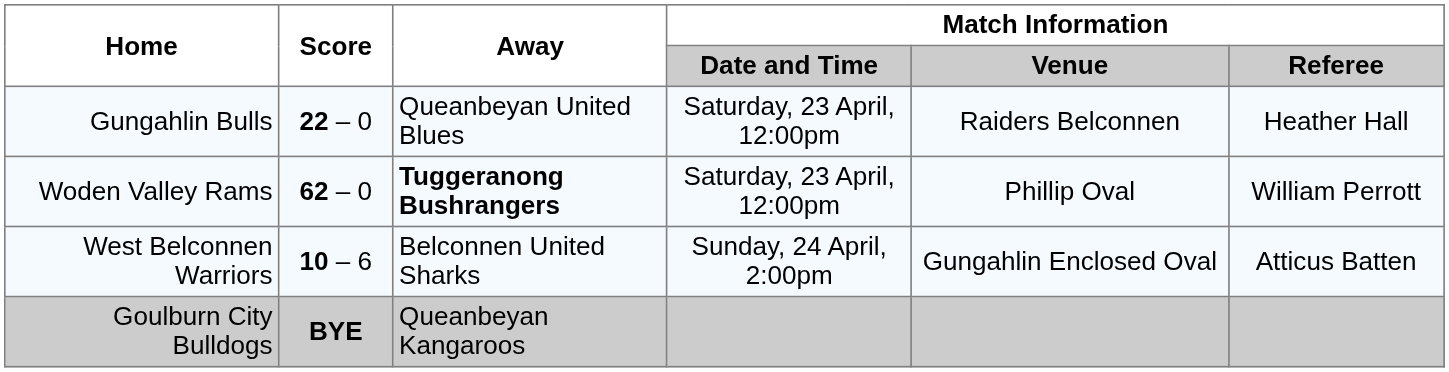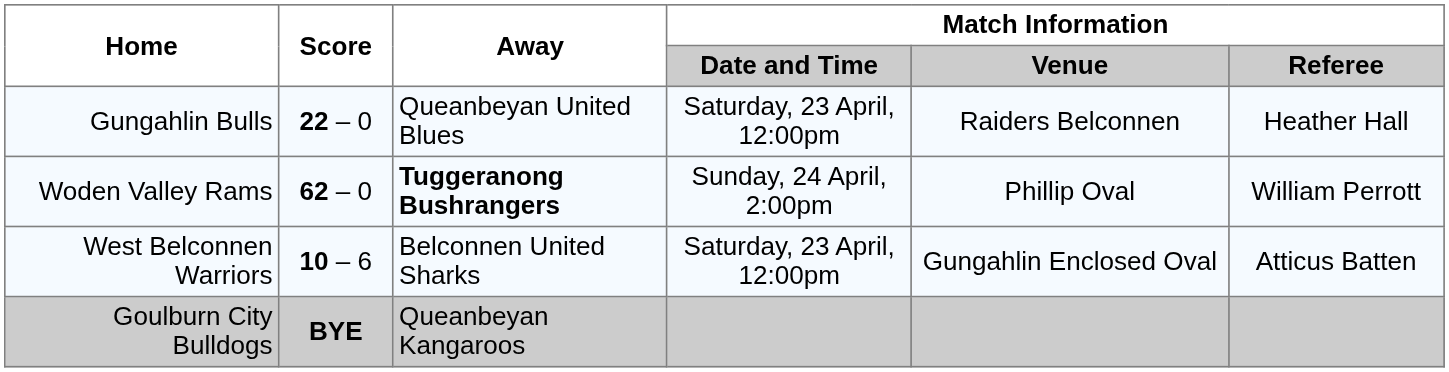Woden Valley Rams | Match Information / Date and Time: Saturday, 23 April, 12:00pm -> Sunday, 24 April, 2:00pm
West Belconnen Warriors | Match Information / Date and Time: Sunday, 24 April, 2:00pm -> Saturday, 23 April, 12:00pm
